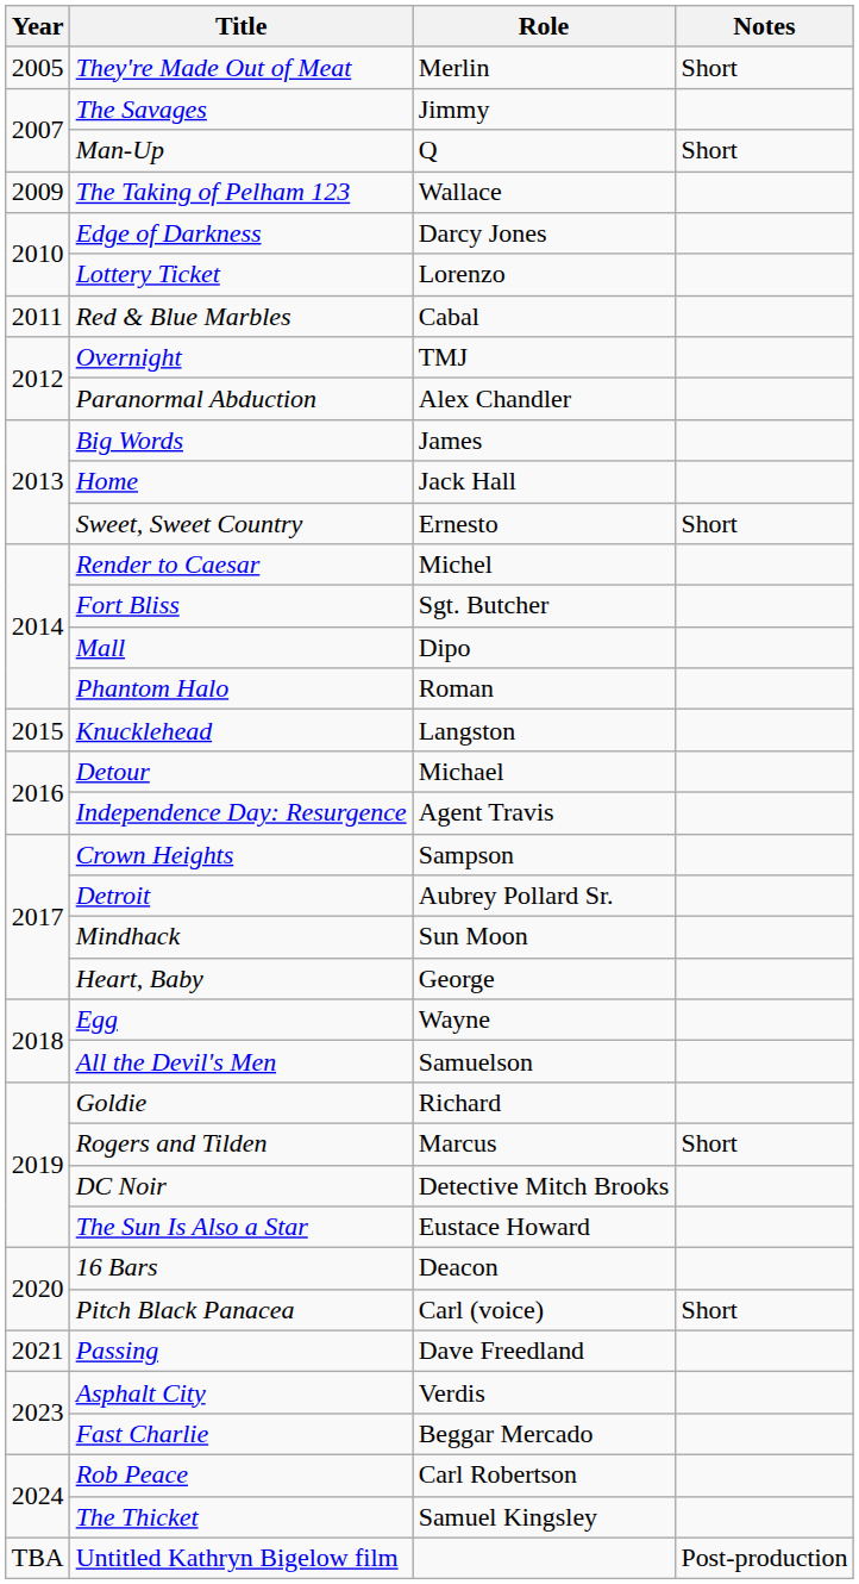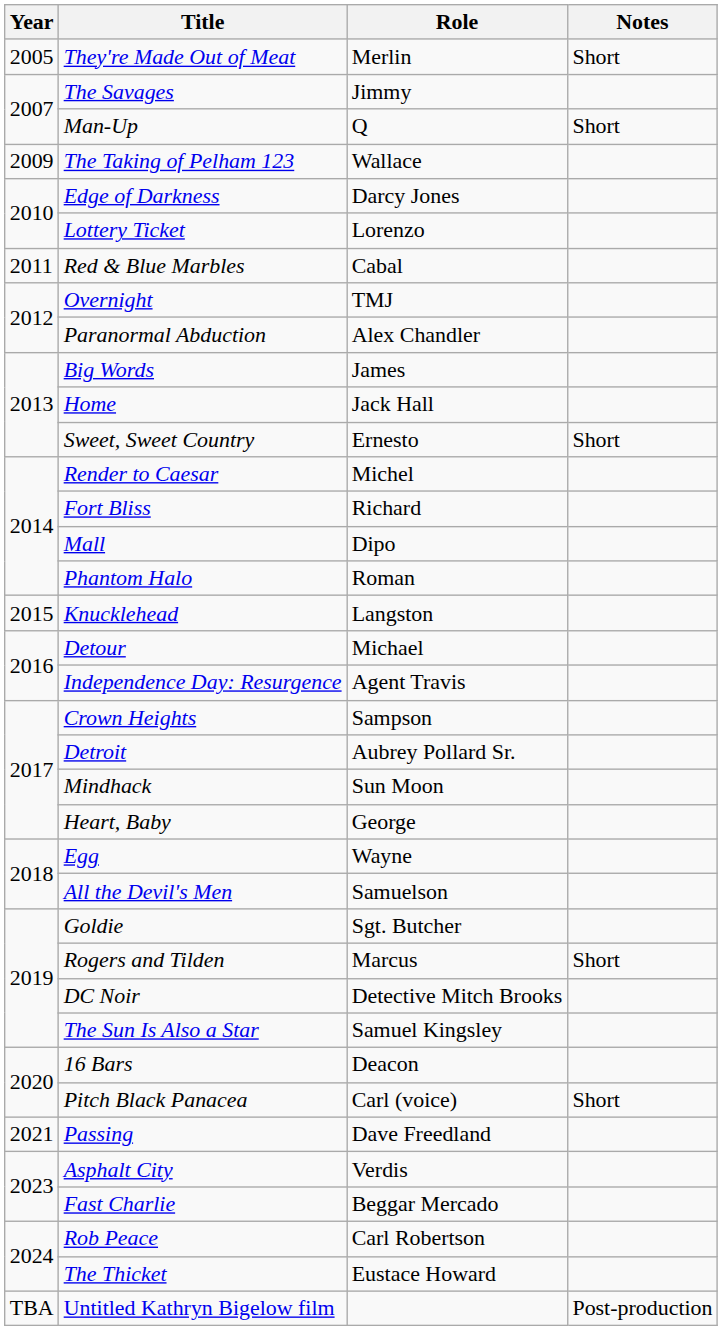Fort Bliss | Role: Sgt. Butcher -> Richard
Goldie | Role: Richard -> Sgt. Butcher
The Sun Is Also a Star | Role: Eustace Howard -> Samuel Kingsley
The Thicket | Role: Samuel Kingsley -> Eustace Howard
